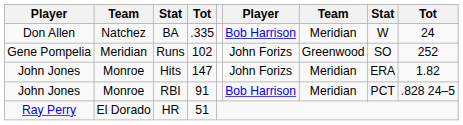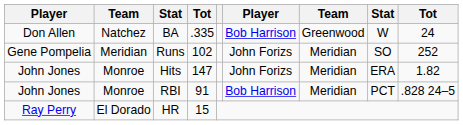BA | column 7: Meridian -> Greenwood
Runs | column 7: Greenwood -> Meridian
HR | column 4: 51 -> 15
